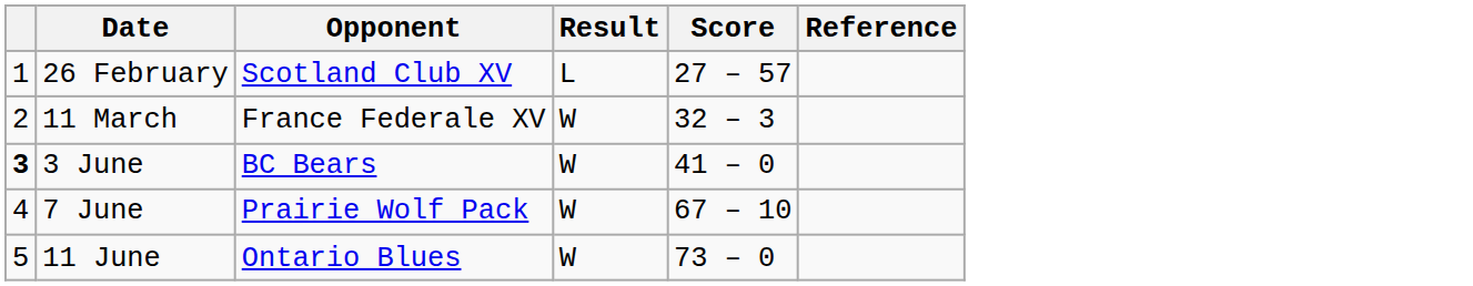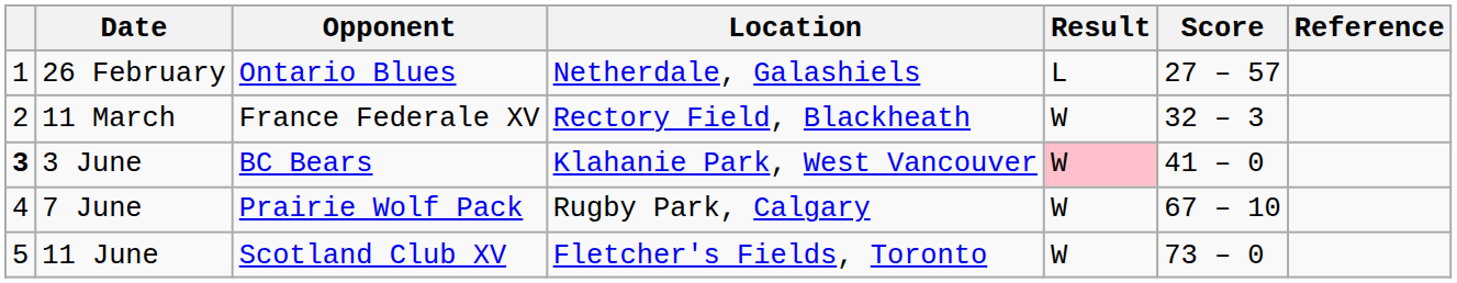+ column: Location | Netherdale, Galashiels | Rectory Field, Blackheath | Klahanie Park, West Vancouver | Rugby Park, Calgary | Fletcher's Fields, Toronto
26 February | Opponent: Scotland Club XV -> Ontario Blues
3 June | Result: no background -> pink background
11 June | Opponent: Ontario Blues -> Scotland Club XV
